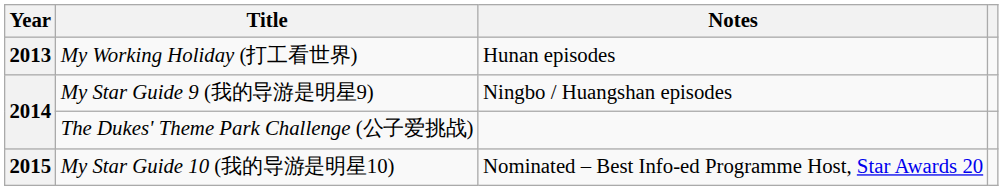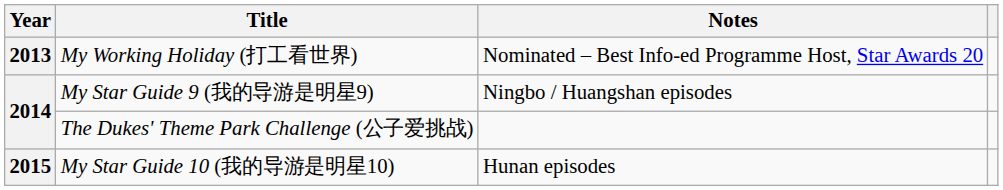My Working Holiday (打工看世界) | Notes: Hunan episodes -> Nominated – Best Info-ed Programme Host, Star Awards 20
My Star Guide 10 (我的导游是明星10) | Notes: Nominated – Best Info-ed Programme Host, Star Awards 20 -> Hunan episodes
